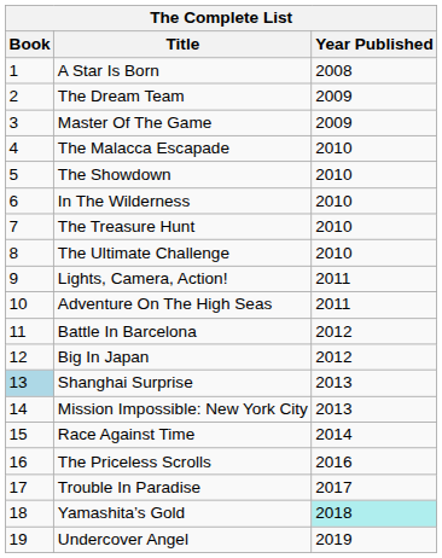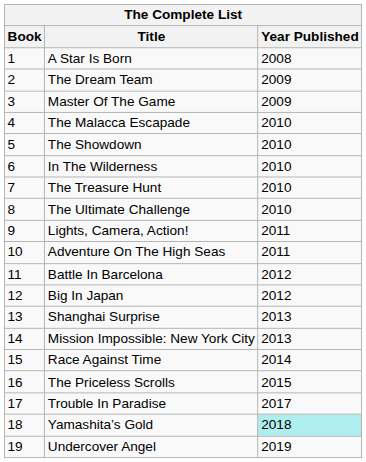Shanghai Surprise | Book: lightblue background -> no background
The Priceless Scrolls | Year Published: 2016 -> 2015
